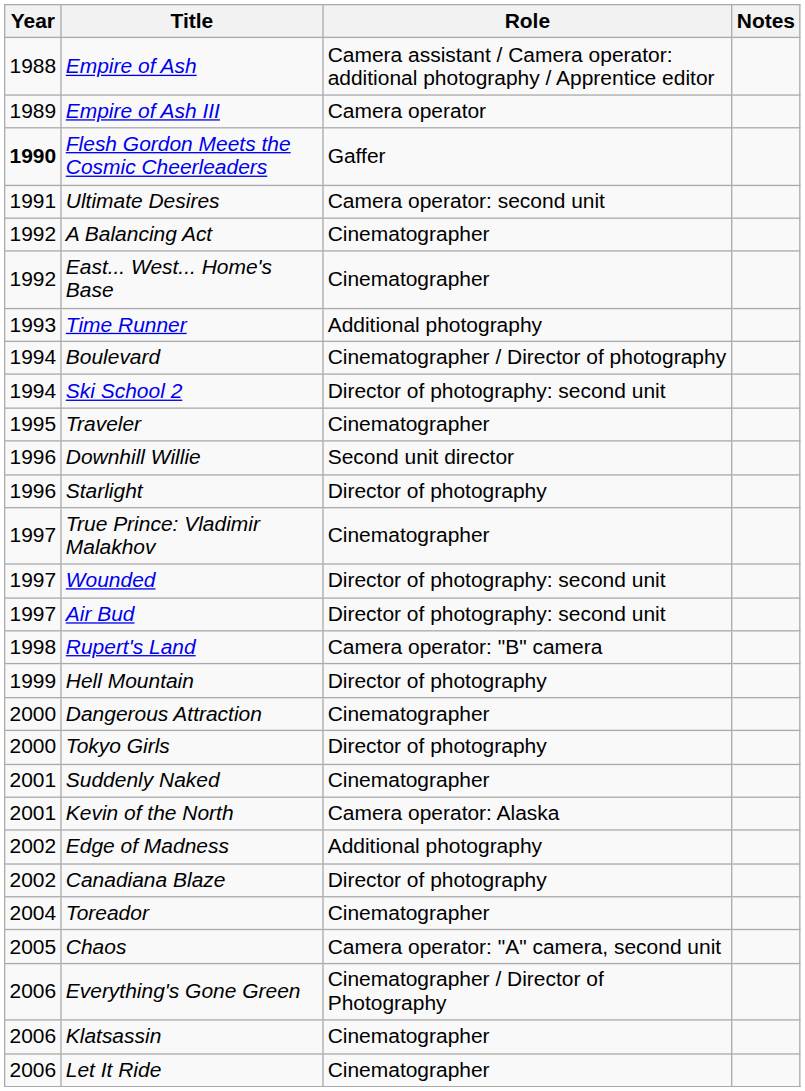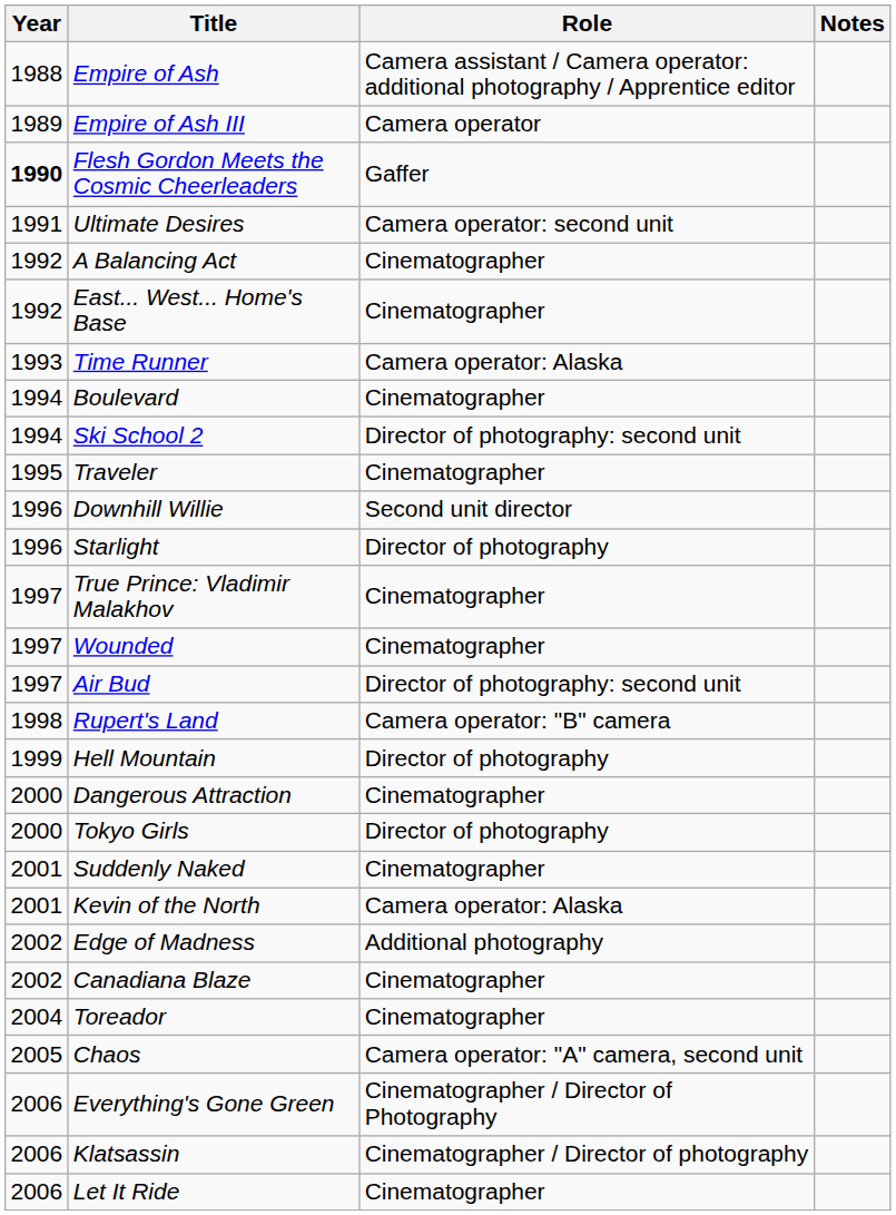Time Runner | Role: Additional photography -> Camera operator: Alaska
Boulevard | Role: Cinematographer / Director of photography -> Cinematographer
Wounded | Role: Director of photography: second unit -> Cinematographer
Canadiana Blaze | Role: Director of photography -> Cinematographer
Klatsassin | Role: Cinematographer -> Cinematographer / Director of photography
